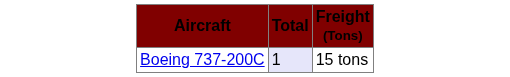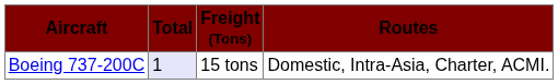+ column: Routes | Domestic, Intra-Asia, Charter, ACMI.
